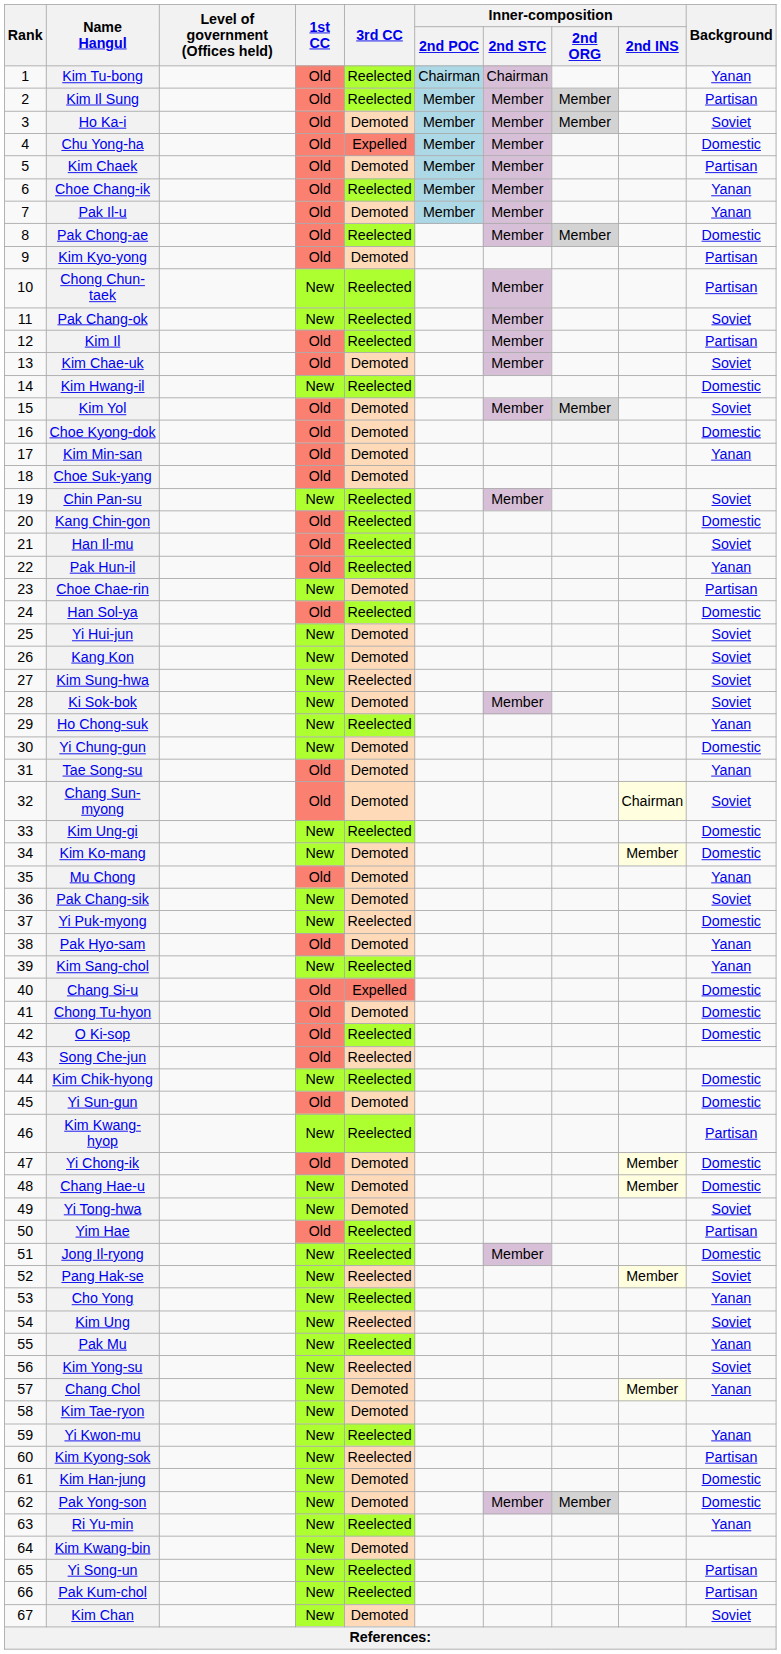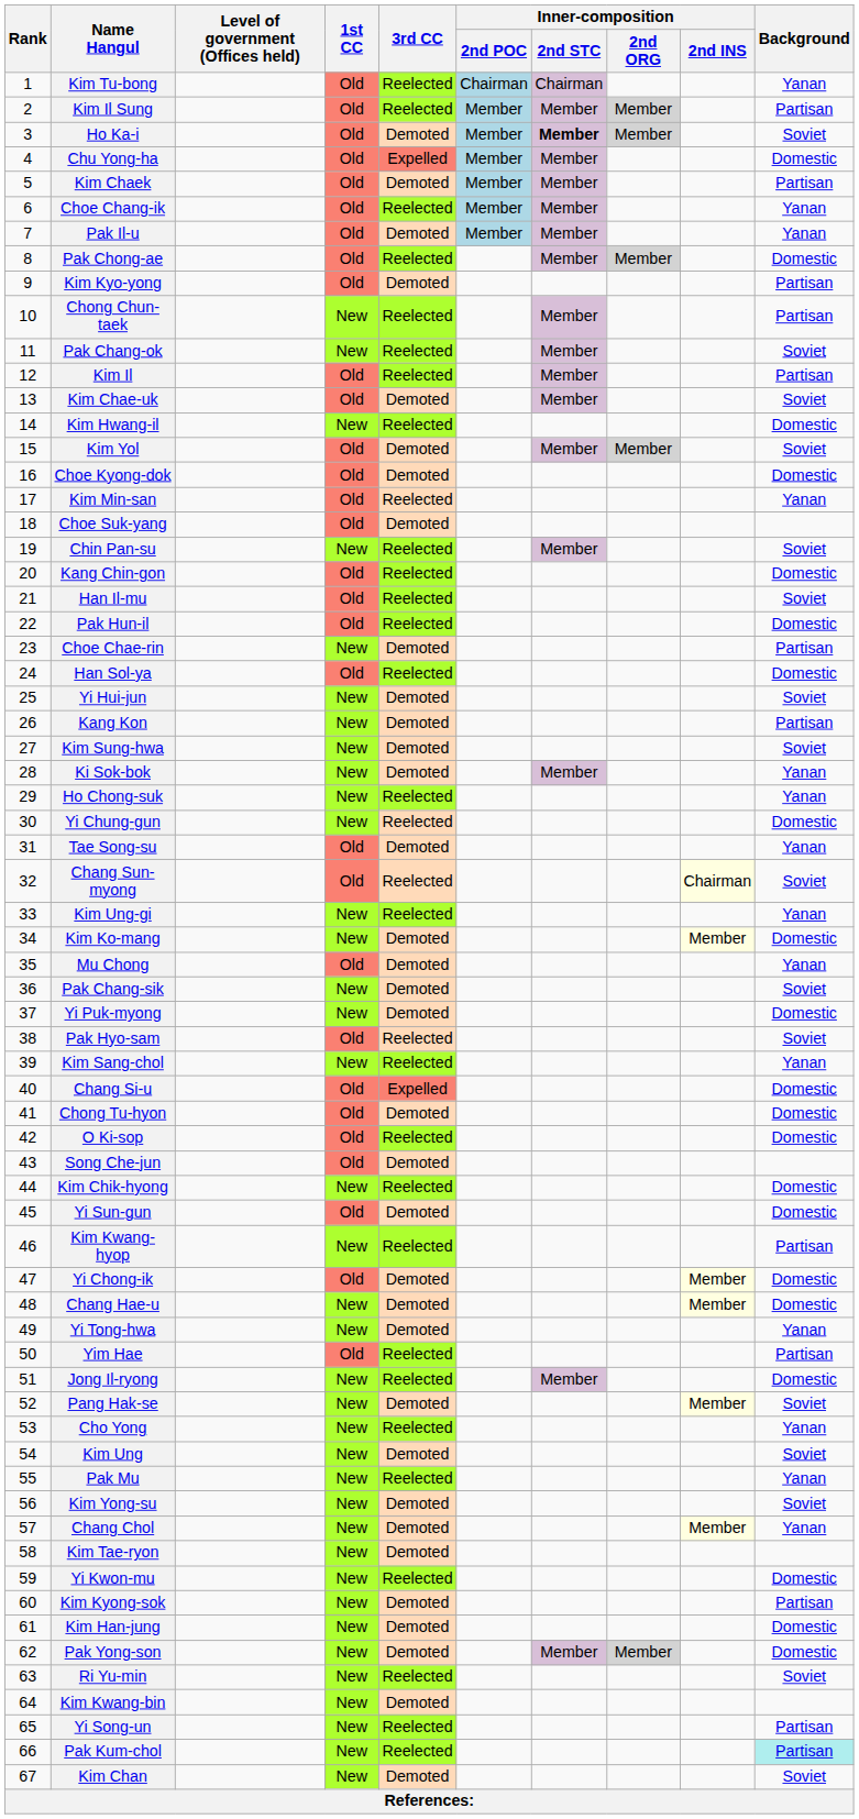Ho Ka-i | Inner-composition / 2nd STC: normal -> bold
Kim Min-san | 3rd CC: Demoted -> Reelected
Pak Hun-il | Background: Yanan -> Domestic
Kang Kon | Background: Soviet -> Partisan
Kim Sung-hwa | 3rd CC: Reelected -> Demoted
Ki Sok-bok | Background: Soviet -> Yanan
Yi Chung-gun | 3rd CC: Demoted -> Reelected
Chang Sun-myong | 3rd CC: Demoted -> Reelected
Kim Ung-gi | Background: Domestic -> Yanan
Yi Puk-myong | 3rd CC: Reelected -> Demoted
Pak Hyo-sam | 3rd CC: Demoted -> Reelected
Pak Hyo-sam | Background: Yanan -> Soviet
Song Che-jun | 3rd CC: Reelected -> Demoted
Yi Tong-hwa | Background: Soviet -> Yanan
Pang Hak-se | 3rd CC: Reelected -> Demoted
Kim Ung | 3rd CC: Reelected -> Demoted
Kim Yong-su | 3rd CC: Reelected -> Demoted
Yi Kwon-mu | Background: Yanan -> Domestic
Kim Kyong-sok | 3rd CC: Reelected -> Demoted
Ri Yu-min | Background: Yanan -> Soviet
Pak Kum-chol | Background: no background -> paleturquoise background
